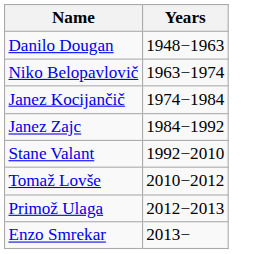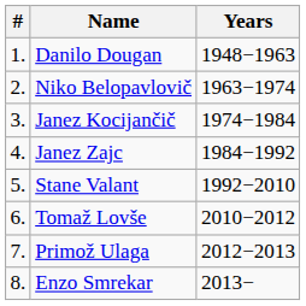+ column: # | 1. | 2. | 3. | 4. | 5. | 6. | 7. | 8.
